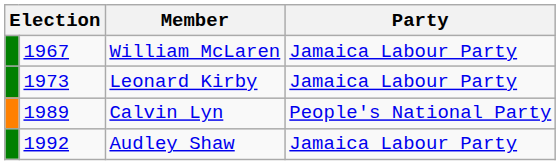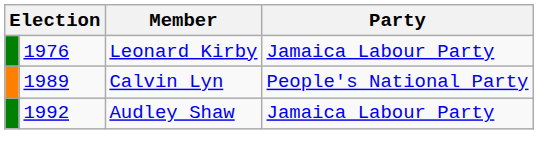- row: 1967 | William McLaren | Jamaica Labour Party
Leonard Kirby | column 2: 1973 -> 1976
